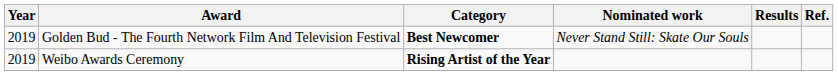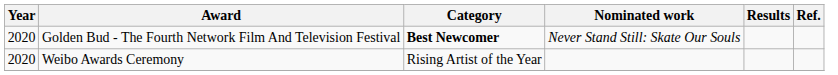Golden Bud - The Fourth Network Film And Television Festival | Year: 2019 -> 2020
Weibo Awards Ceremony | Year: 2019 -> 2020
Weibo Awards Ceremony | Category: bold -> normal
